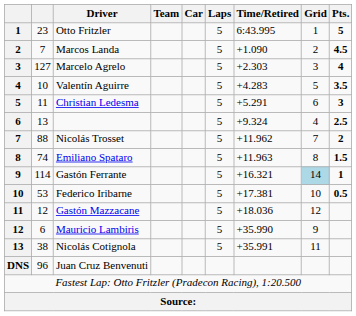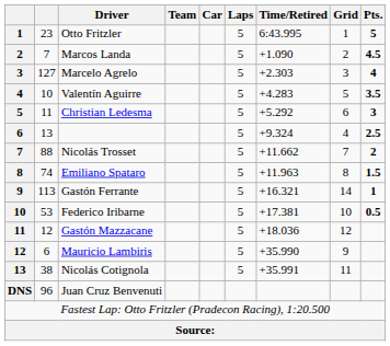Christian Ledesma | Time/Retired: +5.291 -> +5.292
Nicolás Trosset | Time/Retired: +11.962 -> +11.662
Gastón Ferrante | column 2: 114 -> 113
Gastón Ferrante | Grid: lightblue background -> no background
